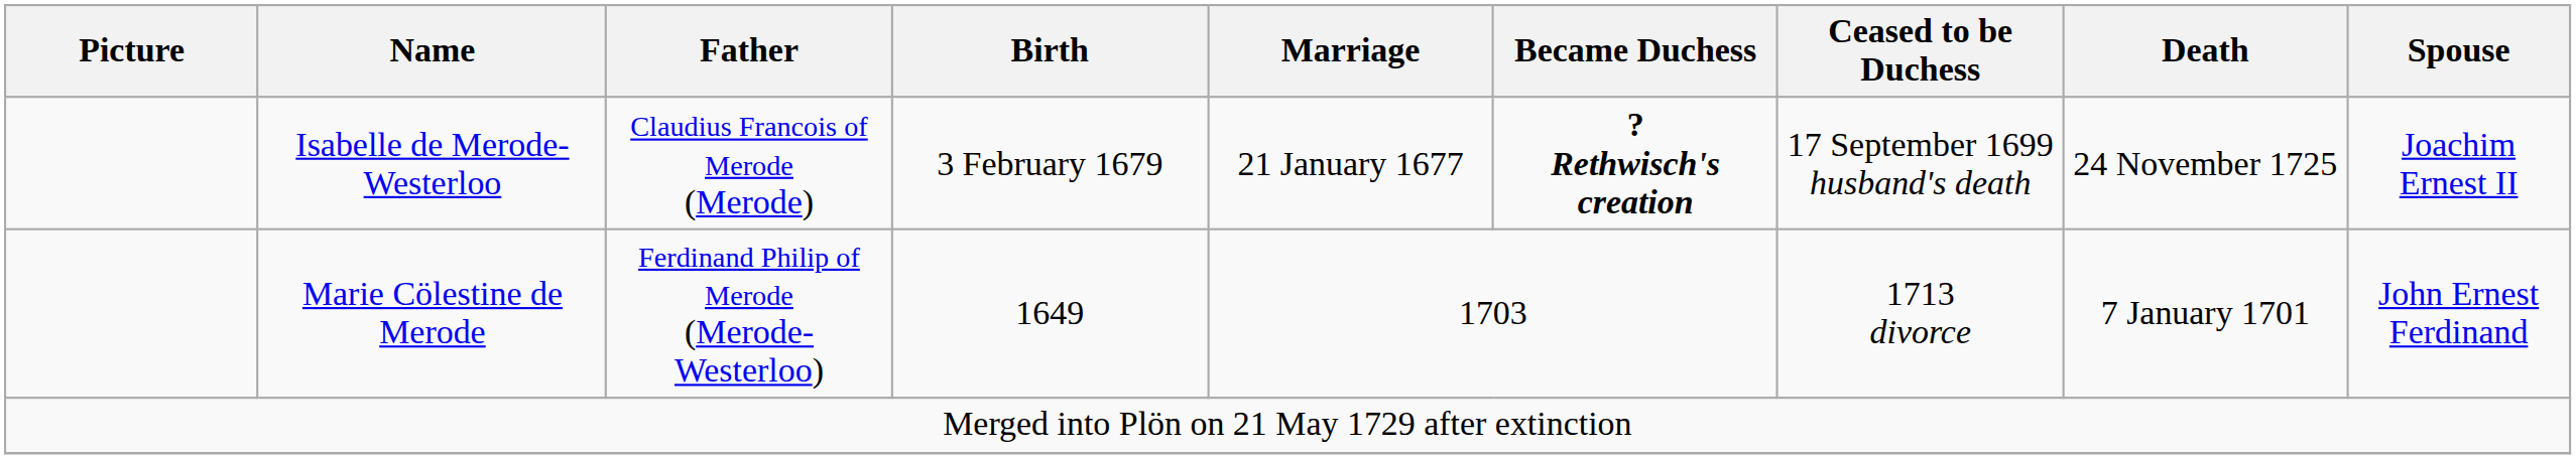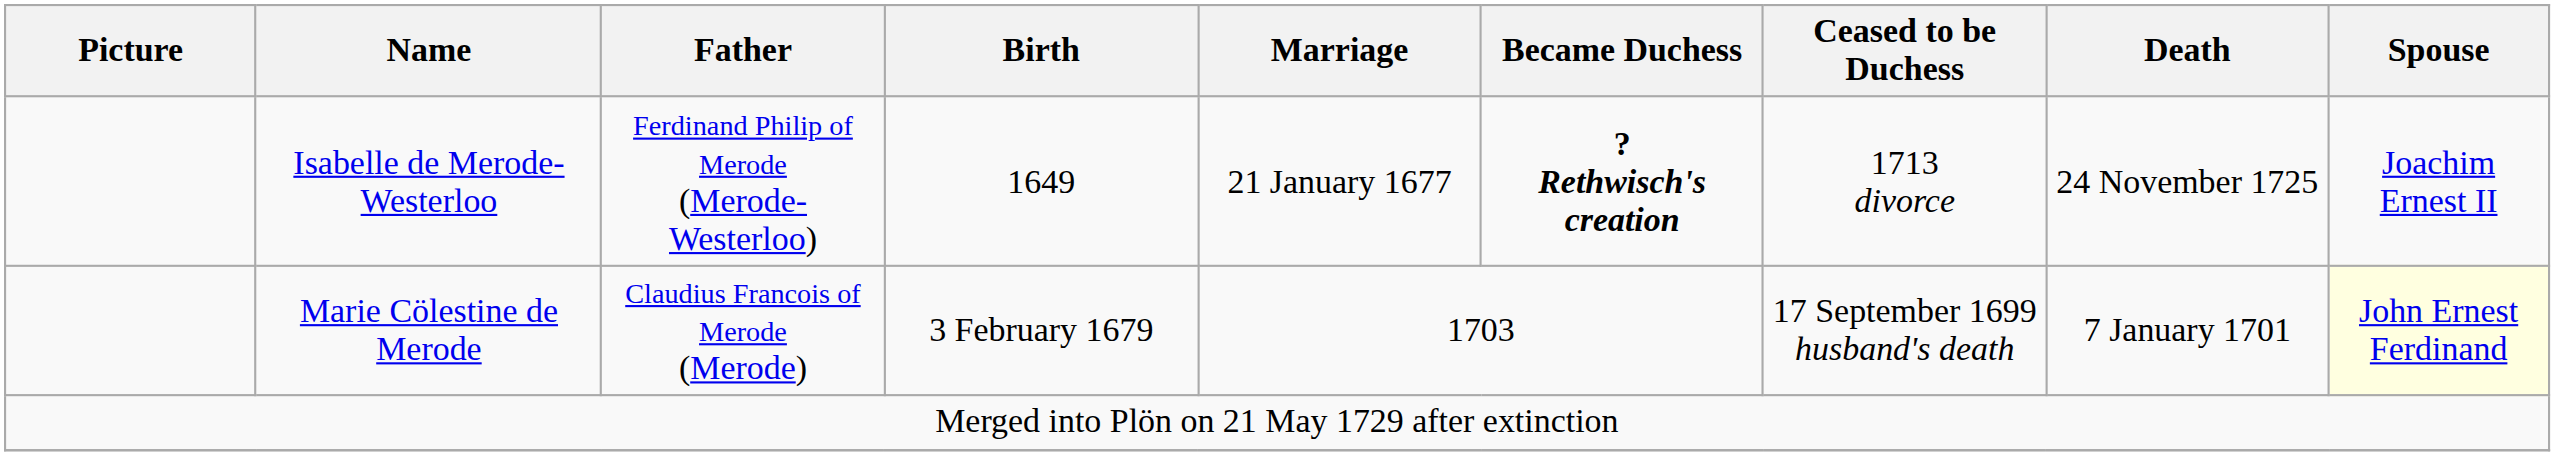Isabelle de Merode-Westerloo | Father: Claudius Francois of Merode (Merode) -> Ferdinand Philip of Merode (Merode-Westerloo)
Isabelle de Merode-Westerloo | Birth: 3 February 1679 -> 1649
Isabelle de Merode-Westerloo | Ceased to be Duchess: 17 September 1699 husband's death -> 1713 divorce
Marie Cölestine de Merode | Father: Ferdinand Philip of Merode (Merode-Westerloo) -> Claudius Francois of Merode (Merode)
Marie Cölestine de Merode | Birth: 1649 -> 3 February 1679
Marie Cölestine de Merode | Ceased to be Duchess: 1713 divorce -> 17 September 1699 husband's death
Marie Cölestine de Merode | Spouse: no background -> lightyellow background
